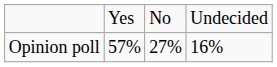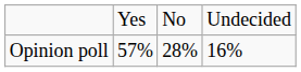Opinion poll | column 3: 27% -> 28%
